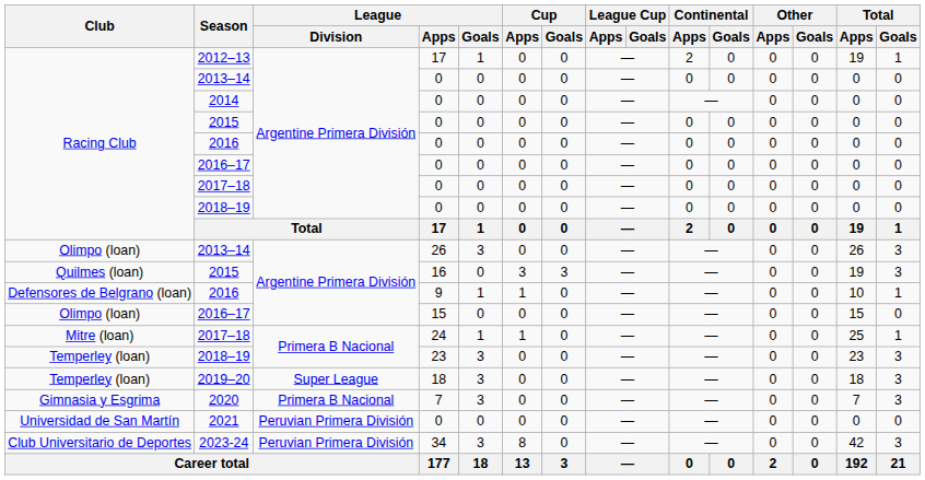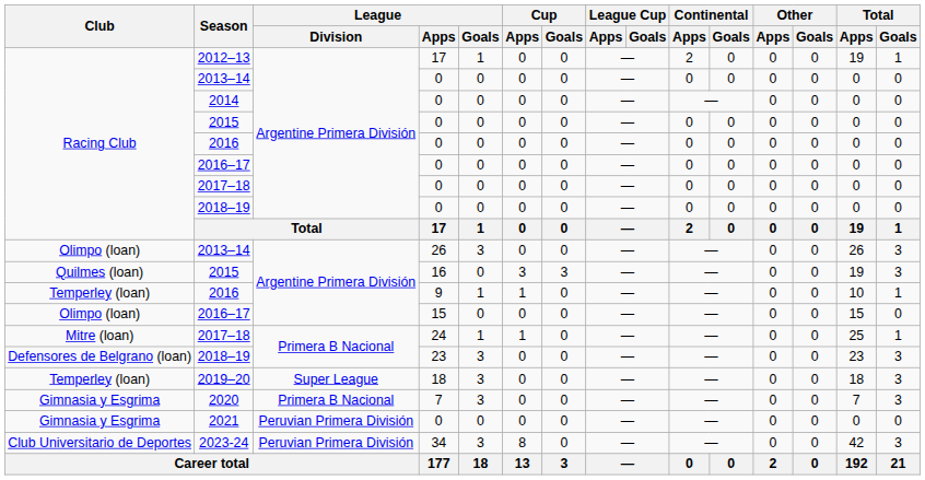2016 / 9 | Club: Defensores de Belgrano (loan) -> Temperley (loan)
2018–19 / 23 | Club: Temperley (loan) -> Defensores de Belgrano (loan)
2021 | Club: Universidad de San Martín -> Gimnasia y Esgrima
